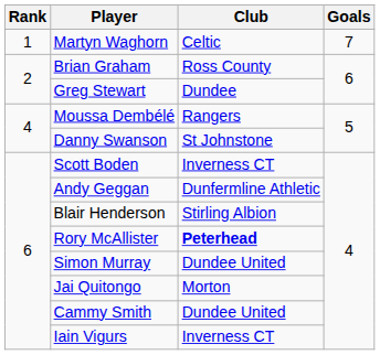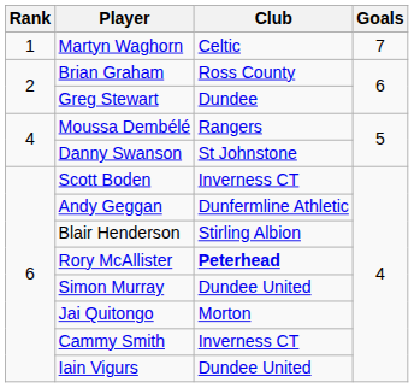Cammy Smith | Club: Dundee United -> Inverness CT
Iain Vigurs | Club: Inverness CT -> Dundee United
